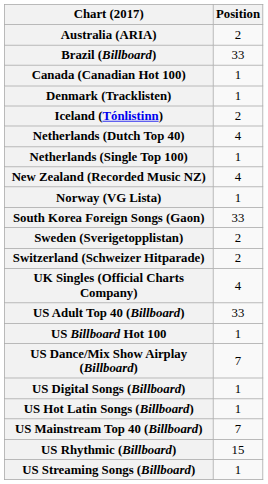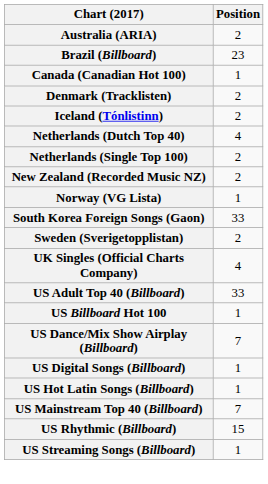Brazil (Billboard) | Position: 33 -> 23
Denmark (Tracklisten) | Position: 1 -> 2
Netherlands (Single Top 100) | Position: 1 -> 2
New Zealand (Recorded Music NZ) | Position: 4 -> 2
- row: Switzerland (Schweizer Hitparade) | 2
